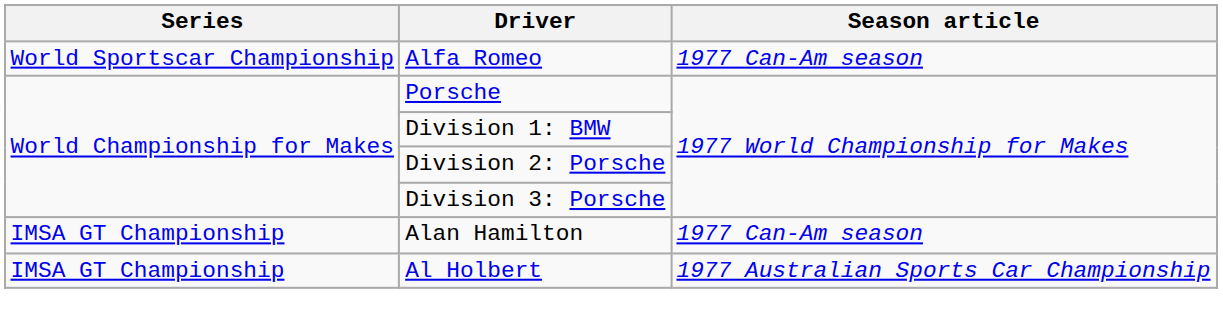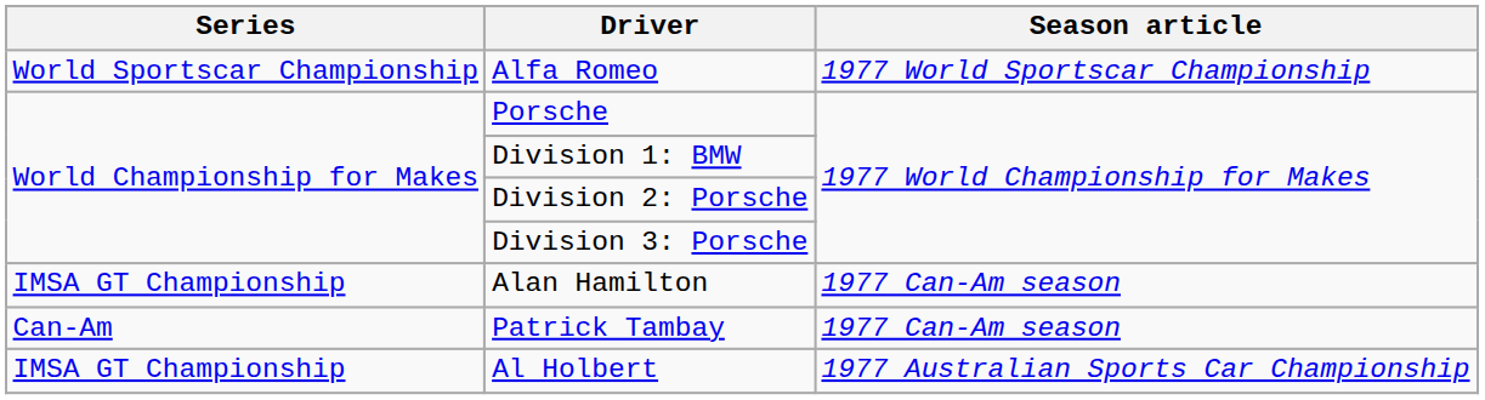Alfa Romeo | Season article: 1977 Can-Am season -> 1977 World Sportscar Championship
+ row: Can-Am | Patrick Tambay | 1977 Can-Am season
